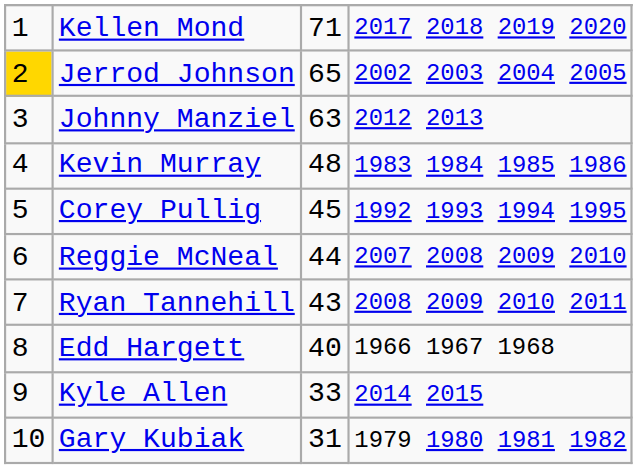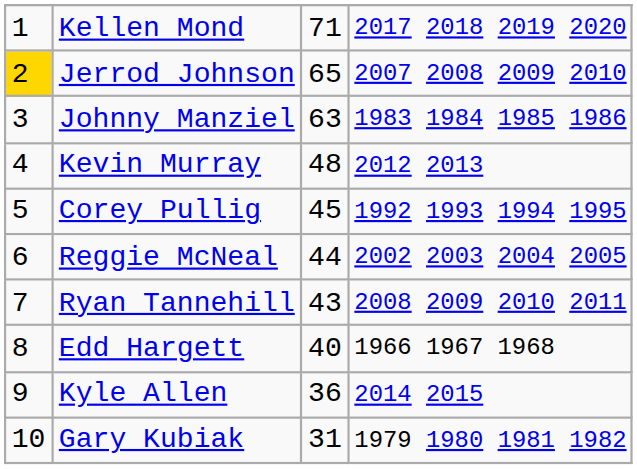Jerrod Johnson | column 4: 2002 2003 2004 2005 -> 2007 2008 2009 2010
Johnny Manziel | column 4: 2012 2013 -> 1983 1984 1985 1986
Kevin Murray | column 4: 1983 1984 1985 1986 -> 2012 2013
Reggie McNeal | column 4: 2007 2008 2009 2010 -> 2002 2003 2004 2005
Kyle Allen | column 3: 33 -> 36
